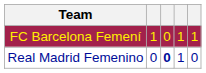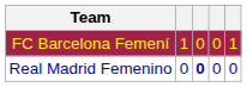FC Barcelona Femení | column 4: 1 -> 0
Real Madrid Femenino | column 4: 1 -> 0
